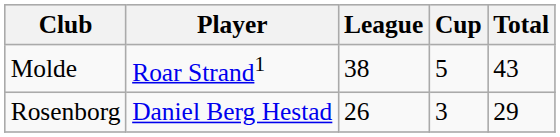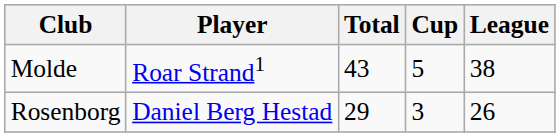columns swapped: League <-> Total
